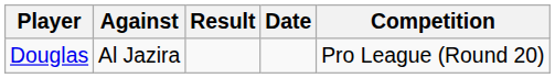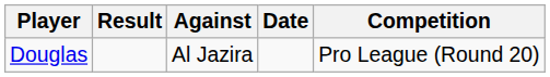columns swapped: Against <-> Result
